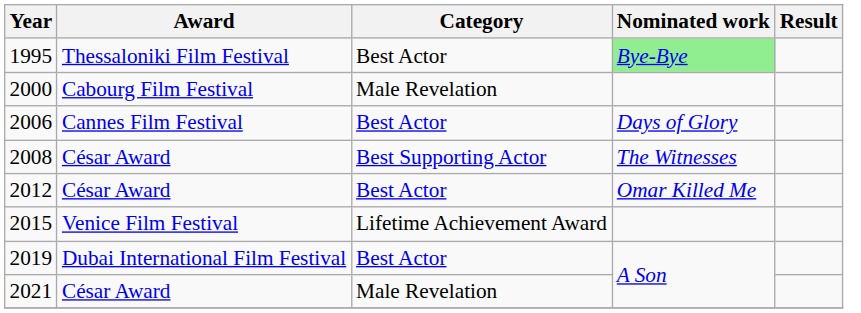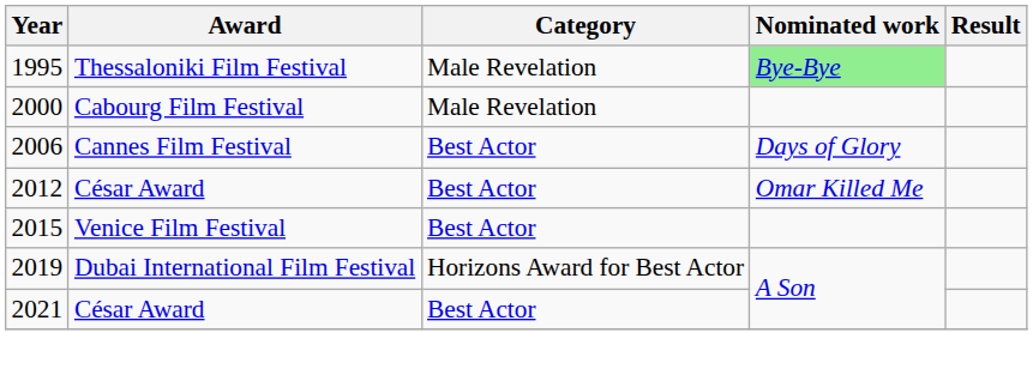1995 | Category: Best Actor -> Male Revelation
- row: 2008 | César Award | Best Supporting Actor | The Witnesses
2015 | Category: Lifetime Achievement Award -> Best Actor
2019 | Category: Best Actor -> Horizons Award for Best Actor
2021 | Category: Male Revelation -> Best Actor
